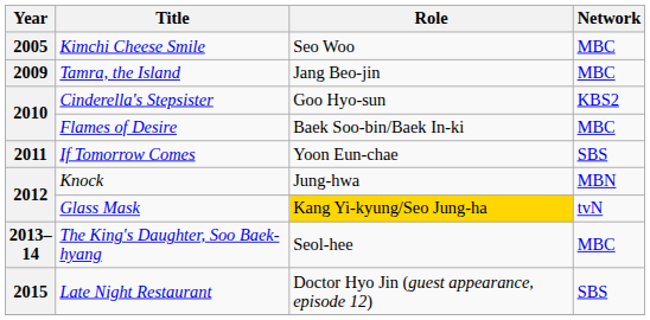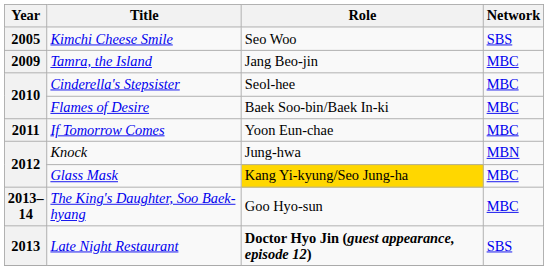Kimchi Cheese Smile | Network: MBC -> SBS
Cinderella's Stepsister | Role: Goo Hyo-sun -> Seol-hee
Cinderella's Stepsister | Network: KBS2 -> MBC
If Tomorrow Comes | Network: SBS -> MBC
Glass Mask | Network: tvN -> MBC
The King's Daughter, Soo Baek-hyang | Role: Seol-hee -> Goo Hyo-sun
Late Night Restaurant | Year: 2015 -> 2013
Late Night Restaurant | Role: normal -> bold
